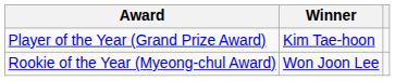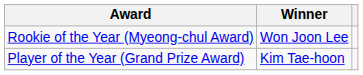rows swapped: Player of the Year (Grand Prize Award) <-> Rookie of the Year (Myeong-chul Award)
